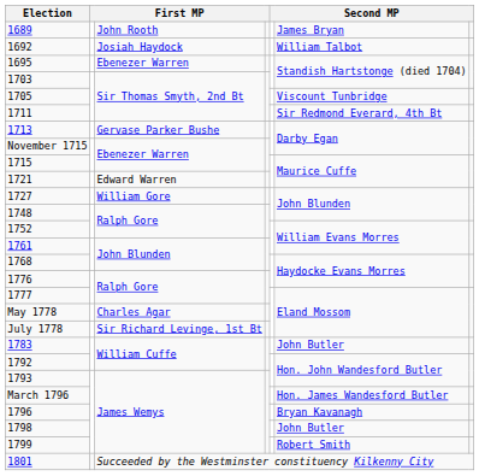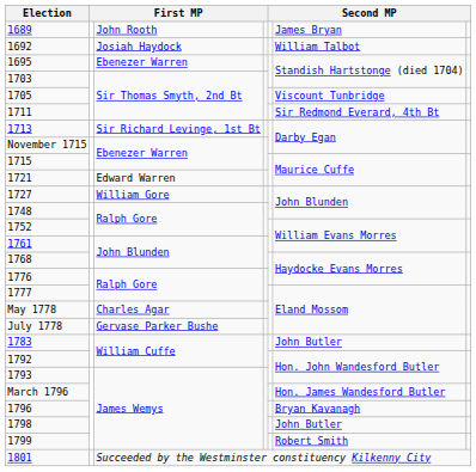1713 | column 3: Gervase Parker Bushe -> Sir Richard Levinge, 1st Bt
July 1778 | column 3: Sir Richard Levinge, 1st Bt -> Gervase Parker Bushe
